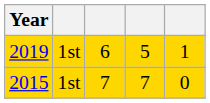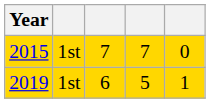rows swapped: 2015 <-> 2019
